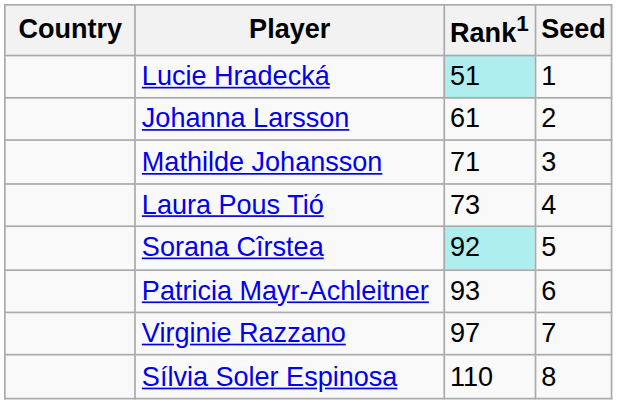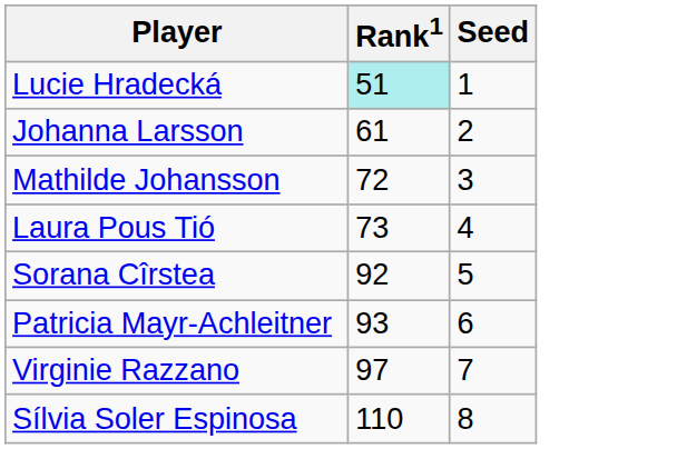- column: Country
Mathilde Johansson | Rank1: 71 -> 72
Sorana Cîrstea | Rank1: paleturquoise background -> no background
